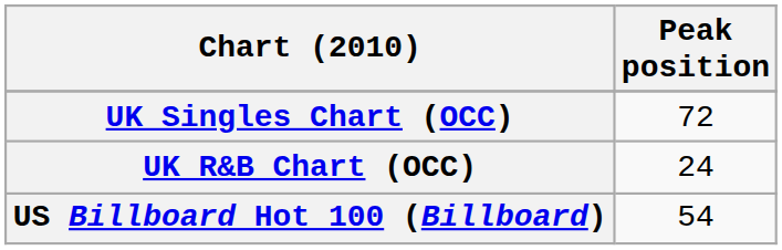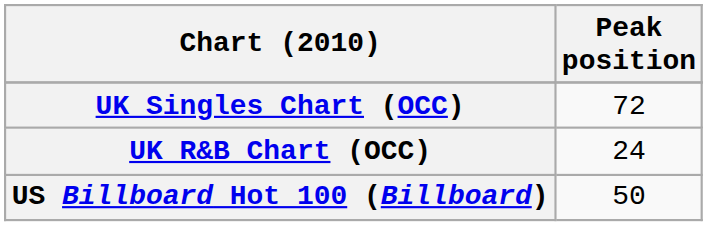US Billboard Hot 100 (Billboard) | Peak position: 54 -> 50
